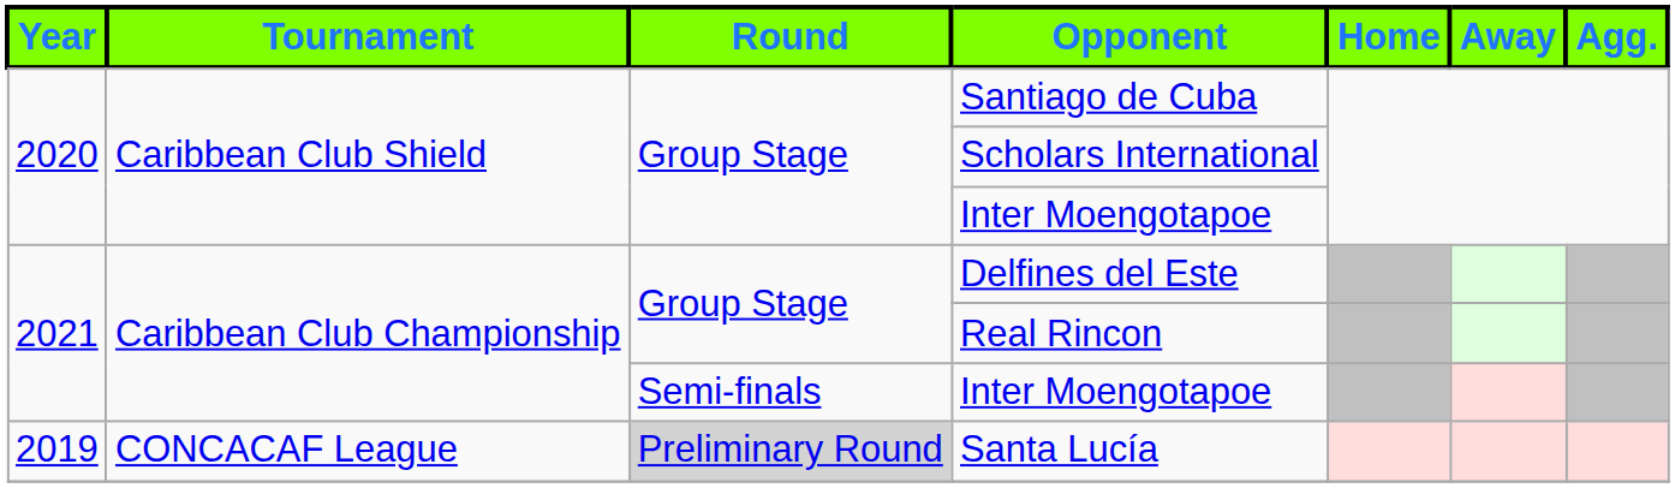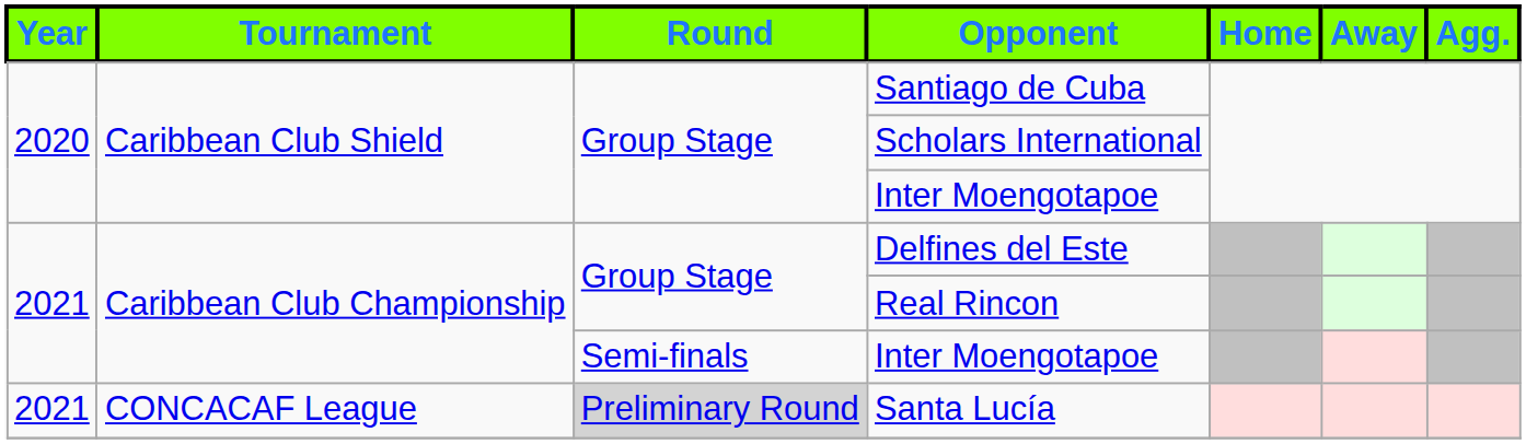Santa Lucía | Year: 2019 -> 2021
